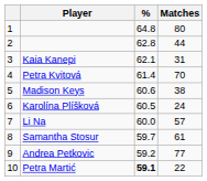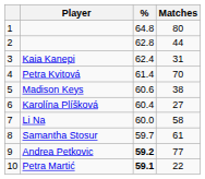Kaia Kanepi | %: 62.1 -> 62.4
Karolína Plíšková | %: 60.5 -> 60.4
Karolína Plíšková | Matches: 24 -> 27
Li Na | Matches: 57 -> 58
Andrea Petkovic | %: normal -> bold
